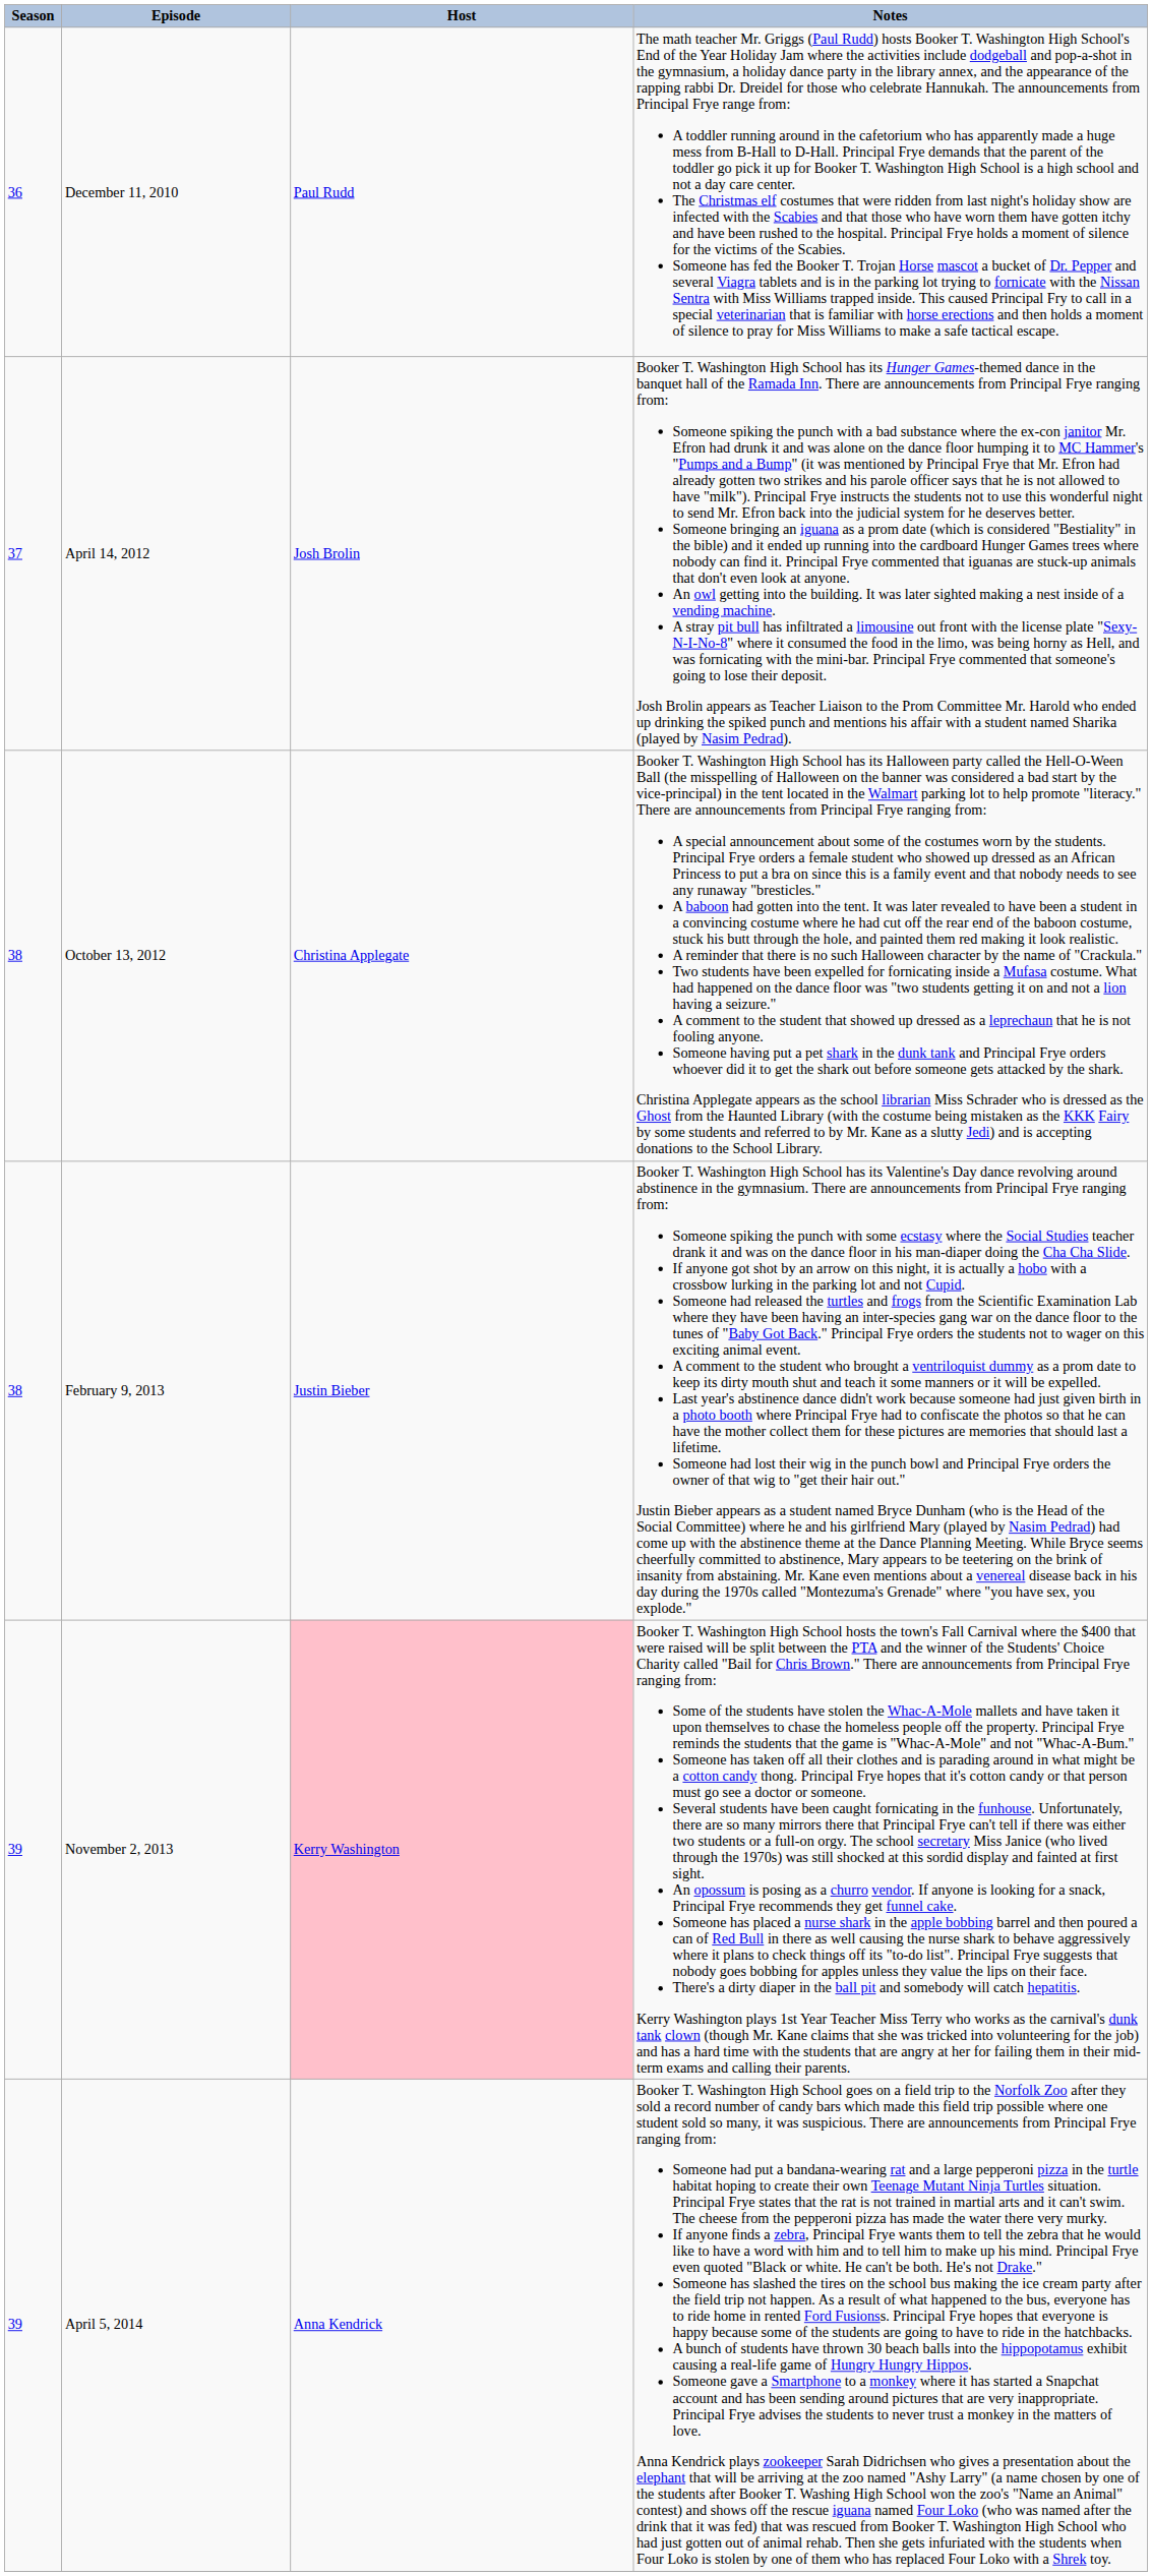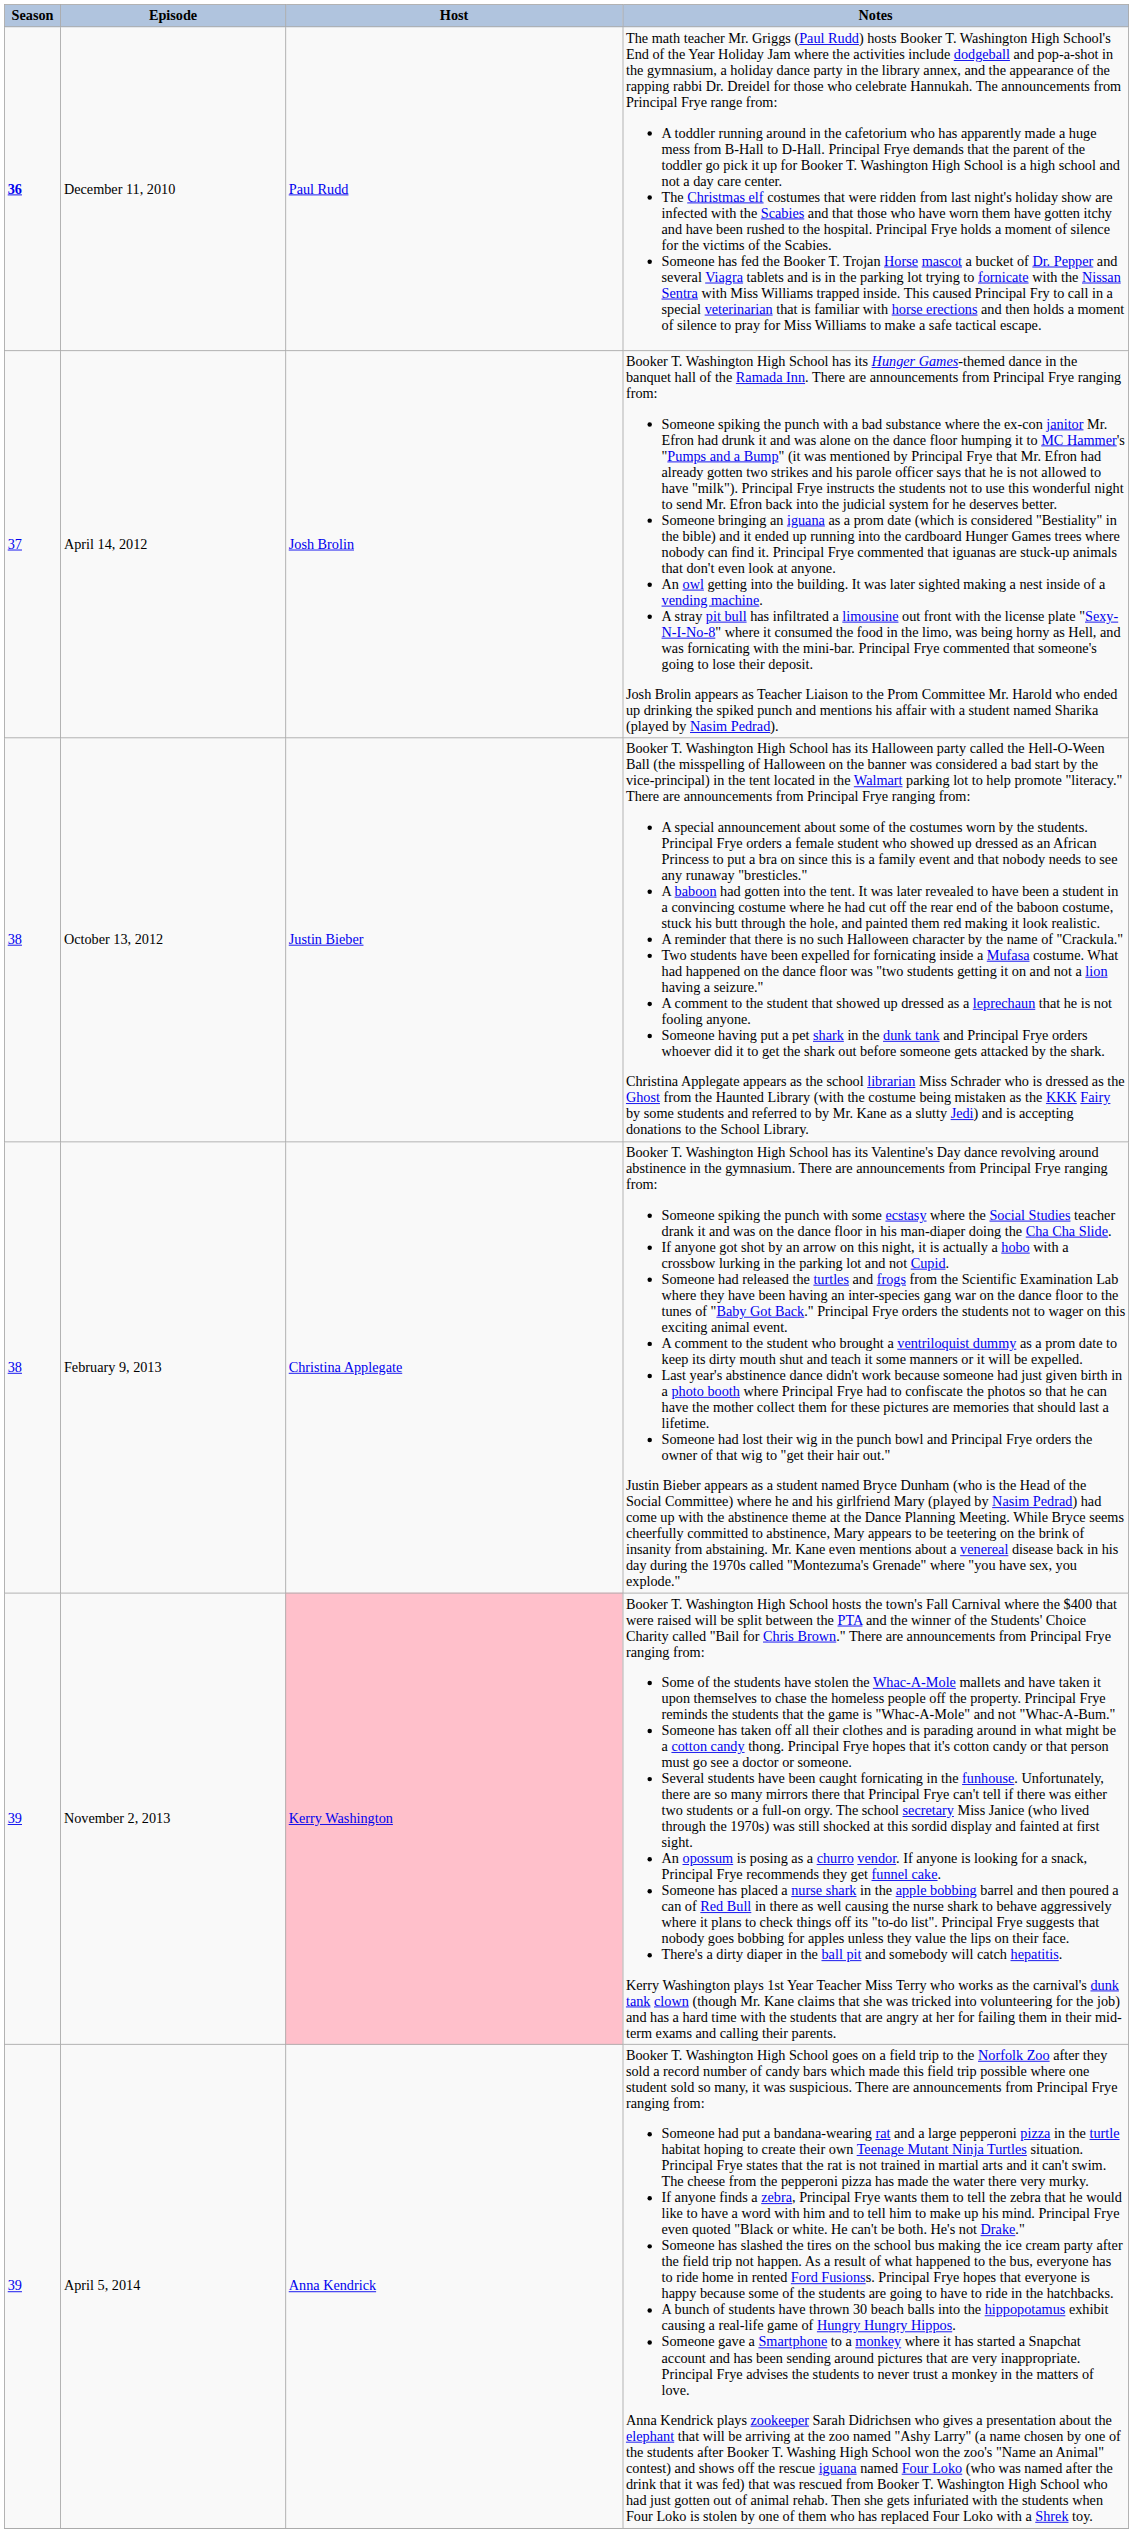December 11, 2010 | Season: normal -> bold
October 13, 2012 | Host: Christina Applegate -> Justin Bieber
February 9, 2013 | Host: Justin Bieber -> Christina Applegate
